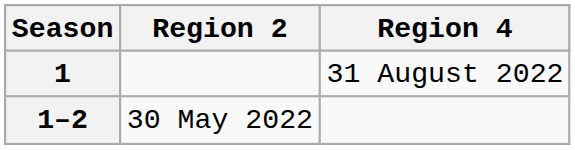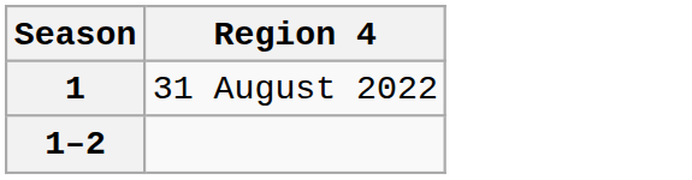- column: Region 2 | 30 May 2022
